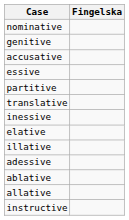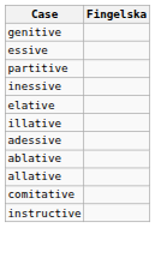- row: nominative
- row: accusative
- row: translative
+ row: comitative
